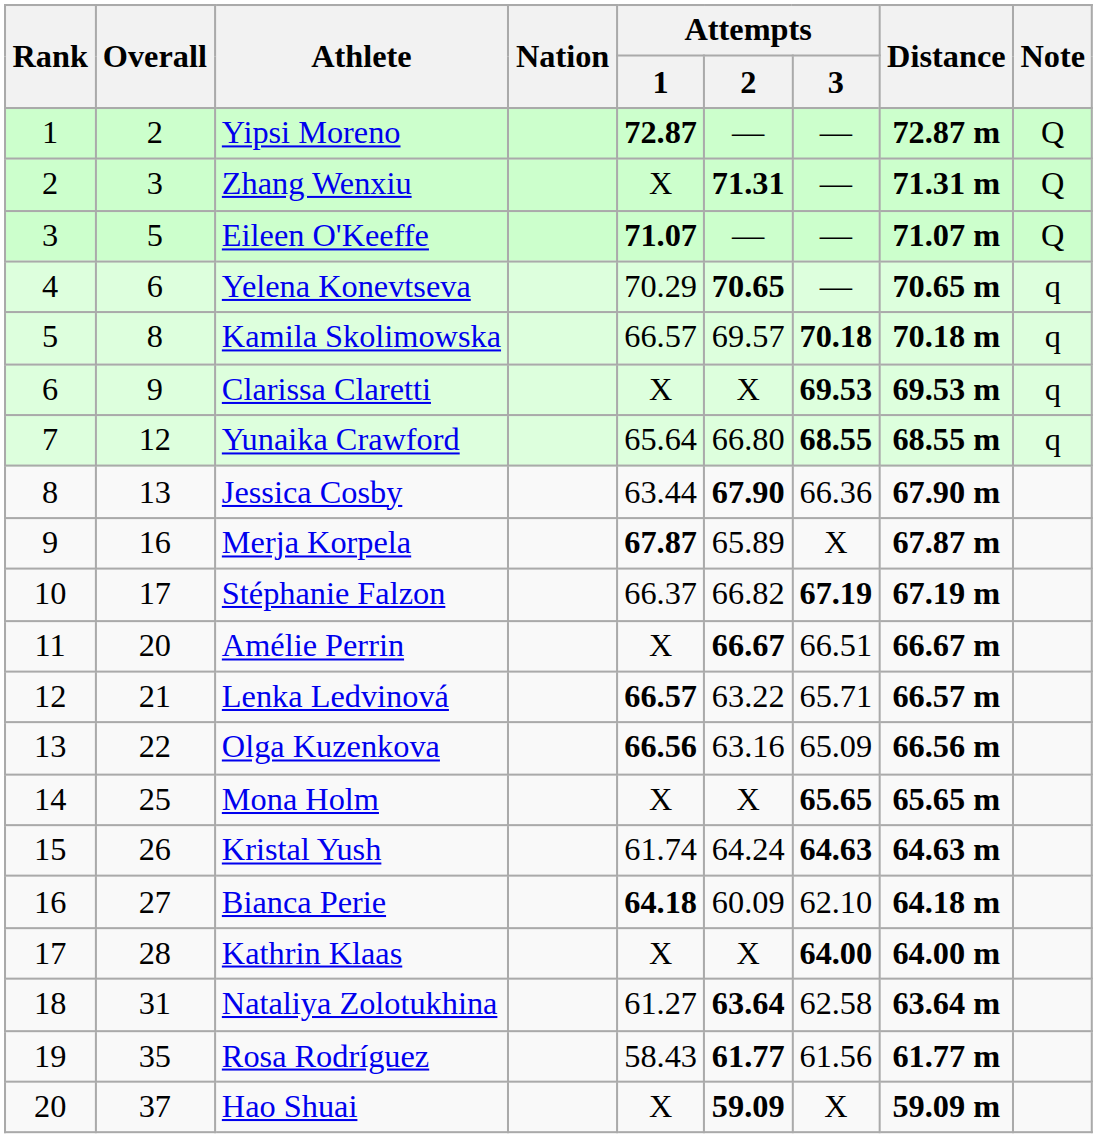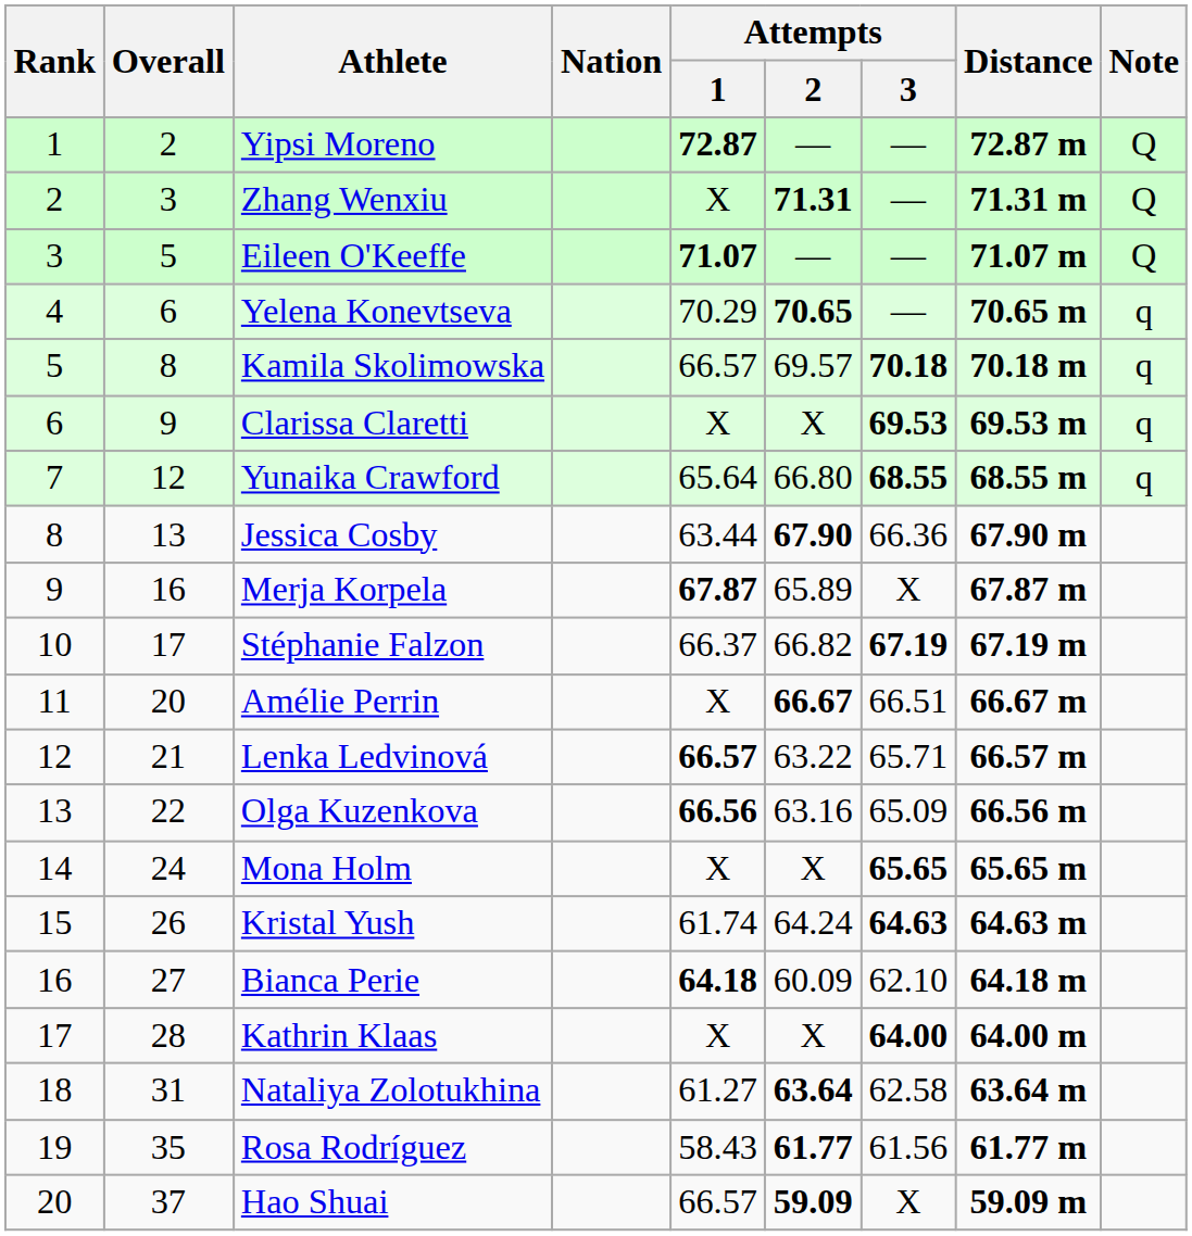Mona Holm | Overall: 25 -> 24
Hao Shuai | Attempts / 1: X -> 66.57
